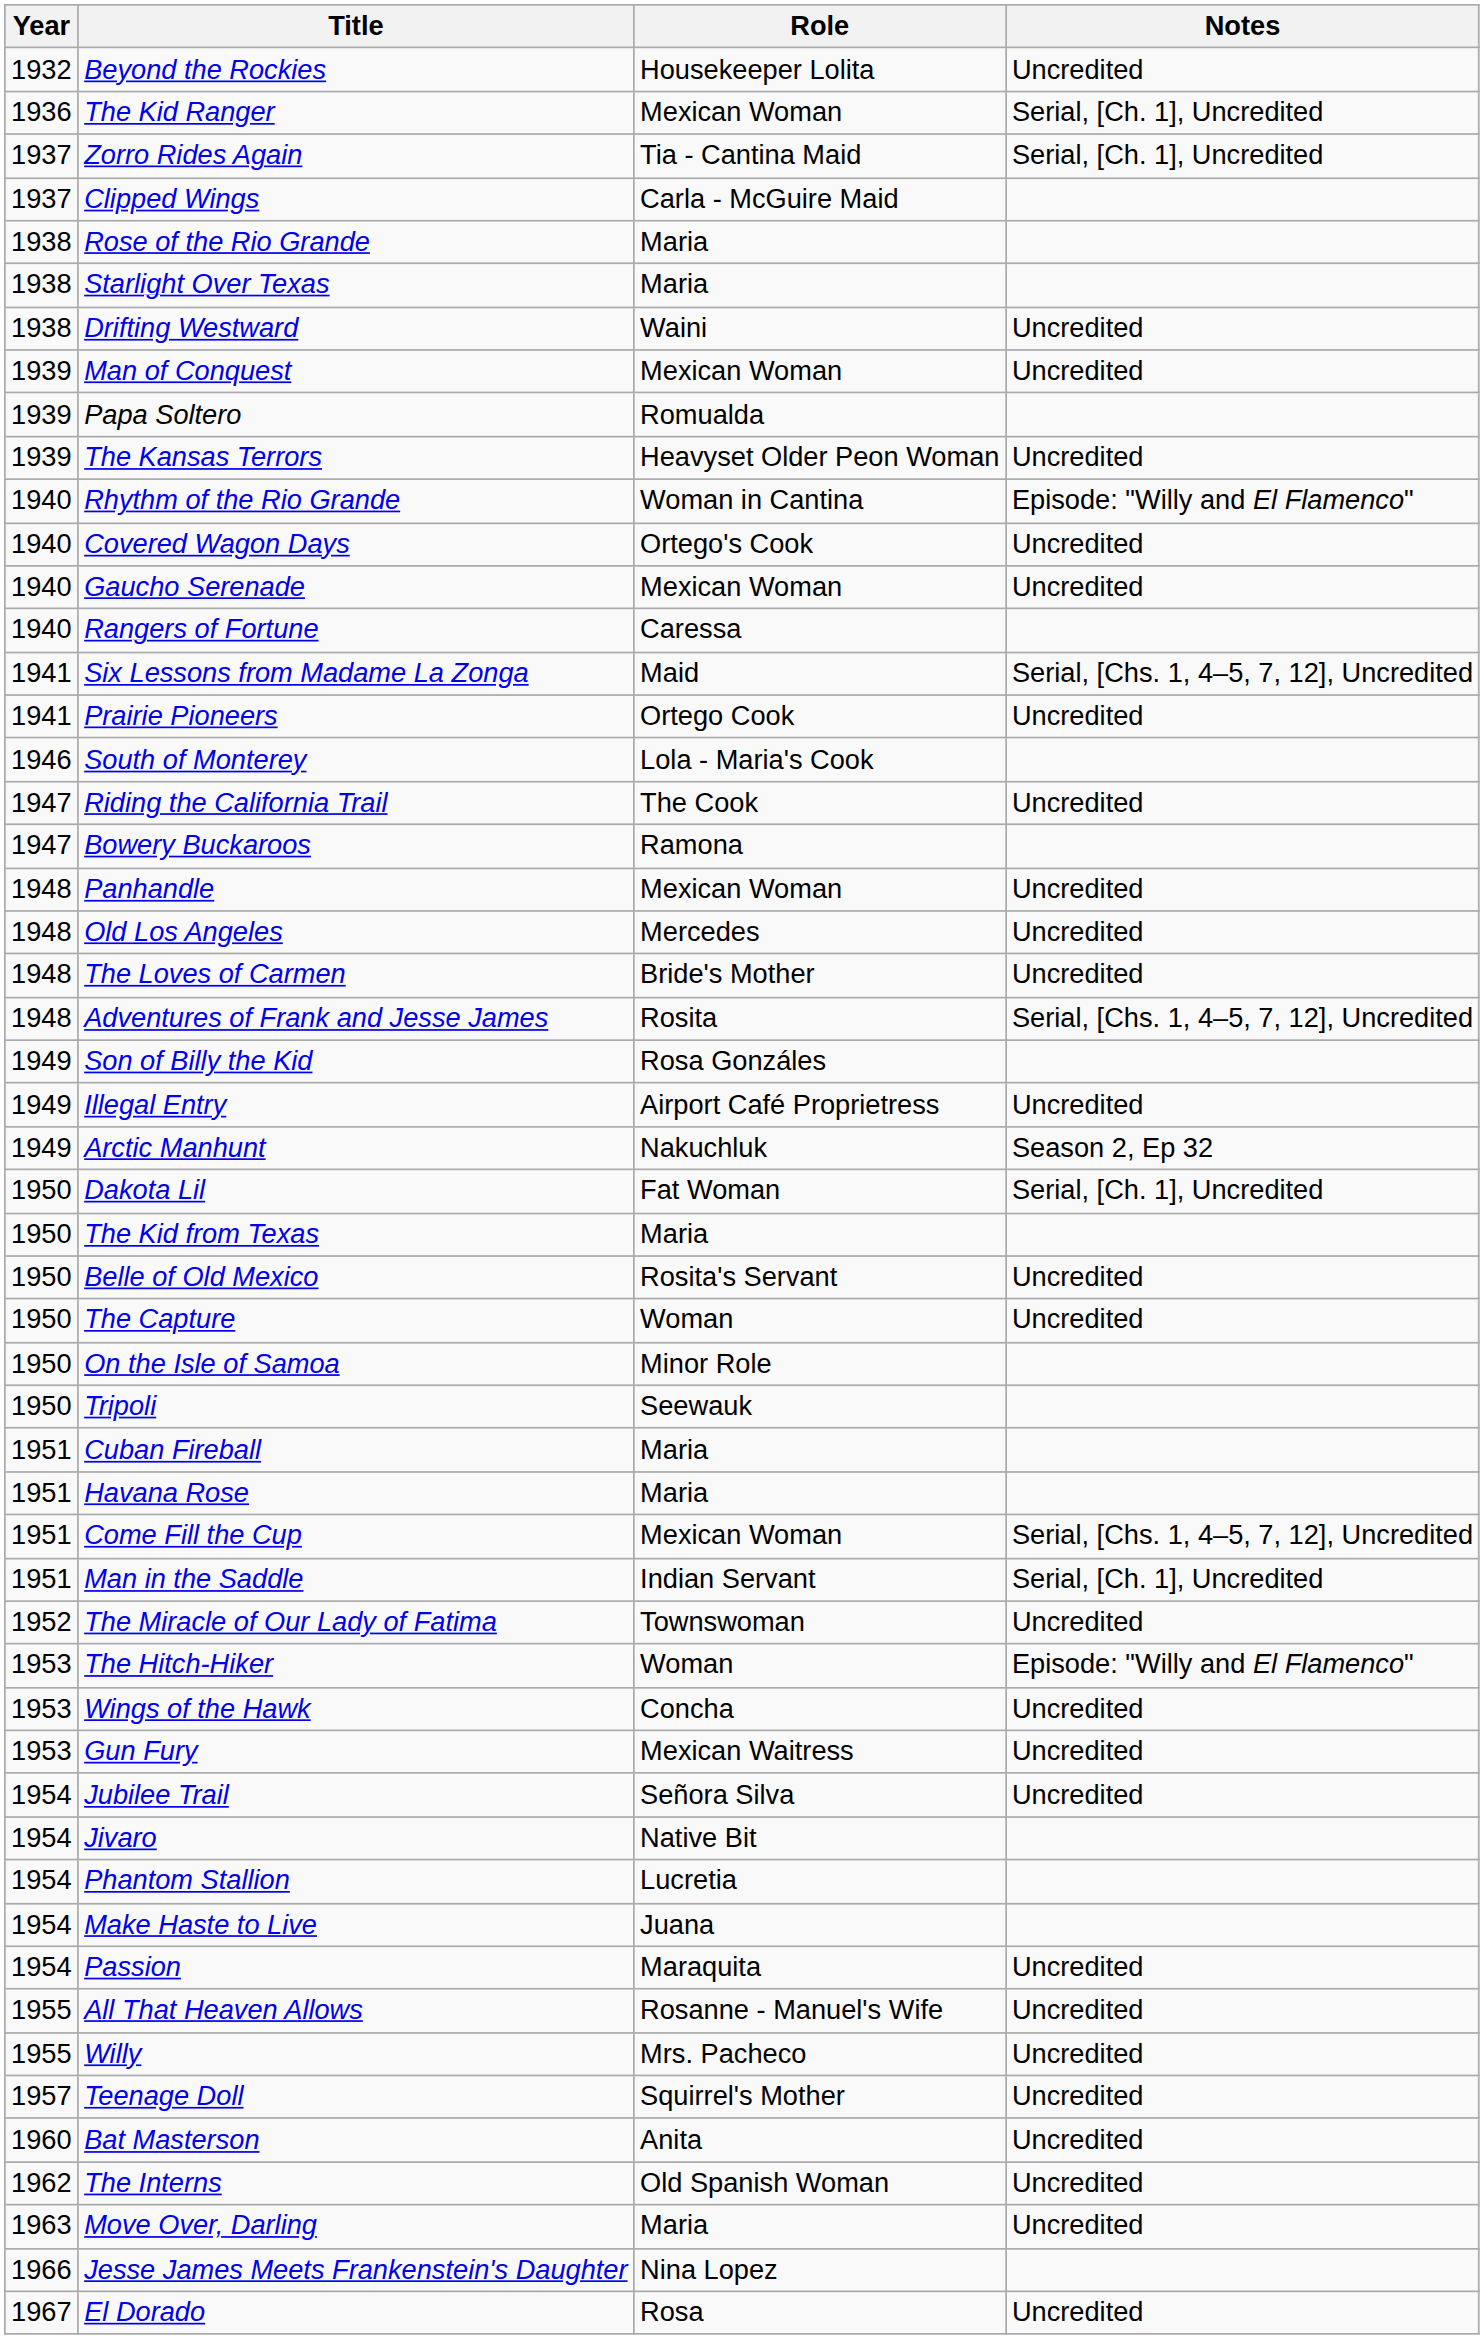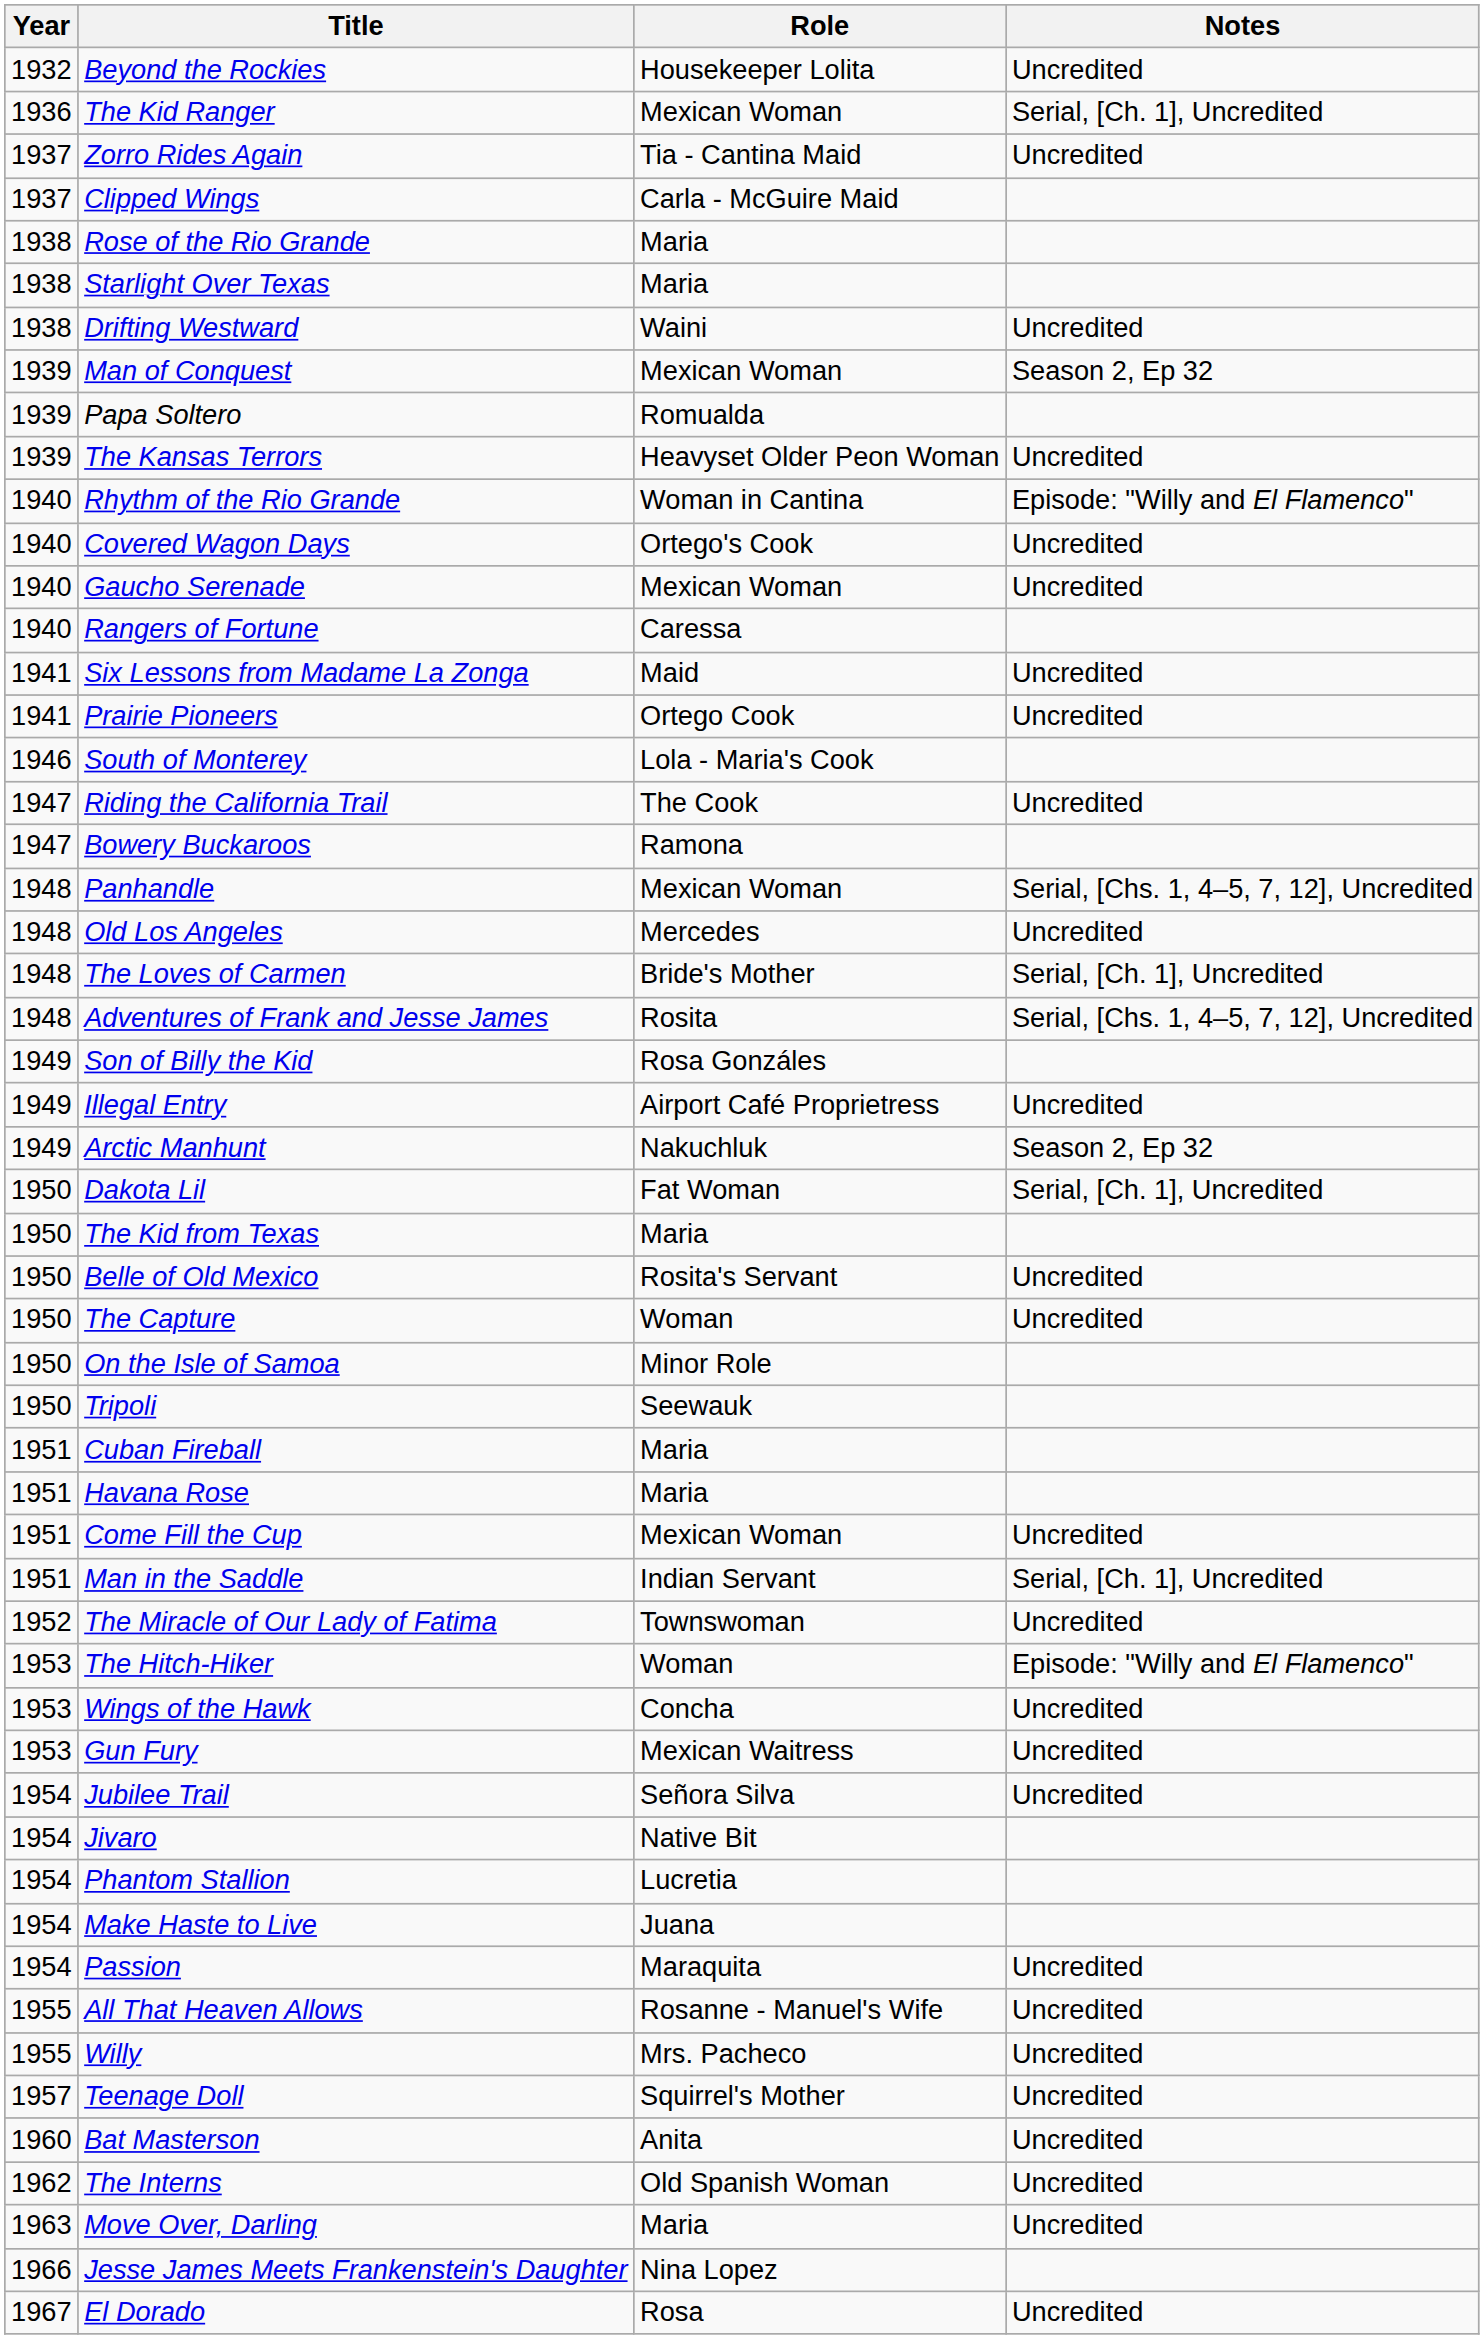Zorro Rides Again | Notes: Serial, [Ch. 1], Uncredited -> Uncredited
Man of Conquest | Notes: Uncredited -> Season 2, Ep 32
Six Lessons from Madame La Zonga | Notes: Serial, [Chs. 1, 4–5, 7, 12], Uncredited -> Uncredited
Panhandle | Notes: Uncredited -> Serial, [Chs. 1, 4–5, 7, 12], Uncredited
The Loves of Carmen | Notes: Uncredited -> Serial, [Ch. 1], Uncredited
Come Fill the Cup | Notes: Serial, [Chs. 1, 4–5, 7, 12], Uncredited -> Uncredited
